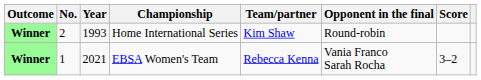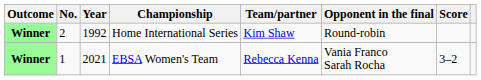Home International Series | Year: 1993 -> 1992
